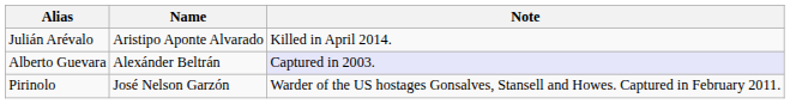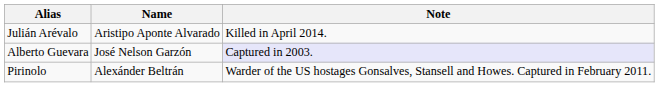Alberto Guevara | Name: Alexánder Beltrán -> José Nelson Garzón
Pirinolo | Name: José Nelson Garzón -> Alexánder Beltrán
